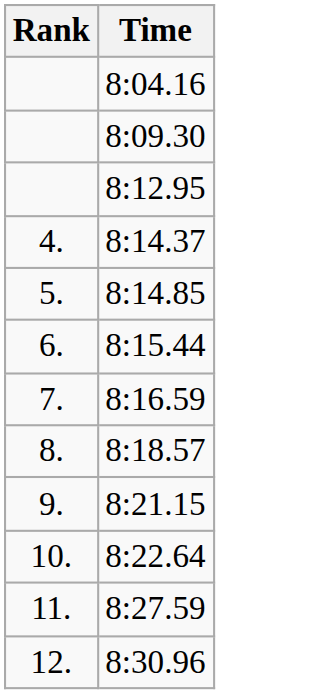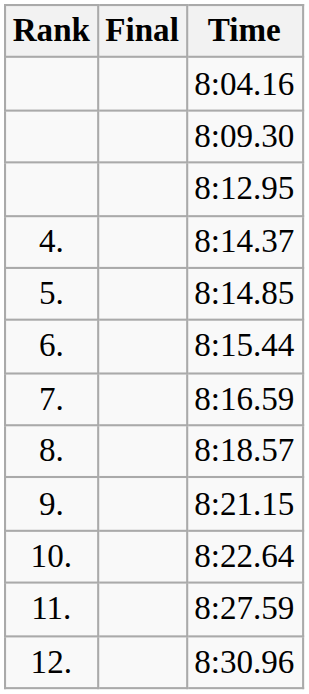+ column: Final
